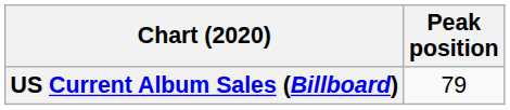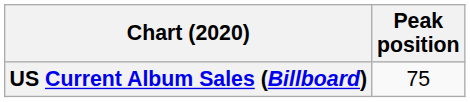US Current Album Sales (Billboard) | Peak position: 79 -> 75
